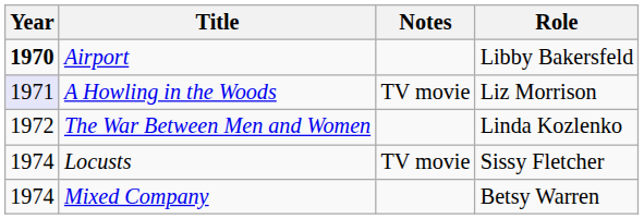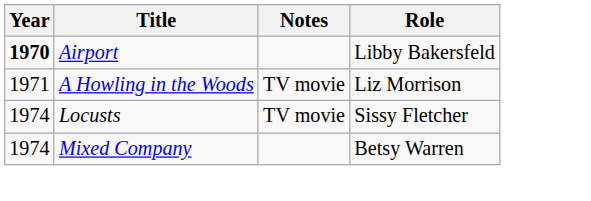A Howling in the Woods | Year: lavender background -> no background
- row: 1972 | The War Between Men and Women | Linda Kozlenko
